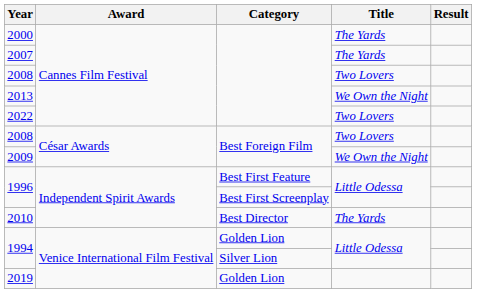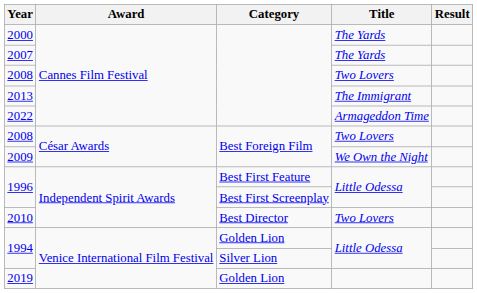2013 | Title: We Own the Night -> The Immigrant
2022 | Title: Two Lovers -> Armageddon Time
2010 | Title: The Yards -> Two Lovers
